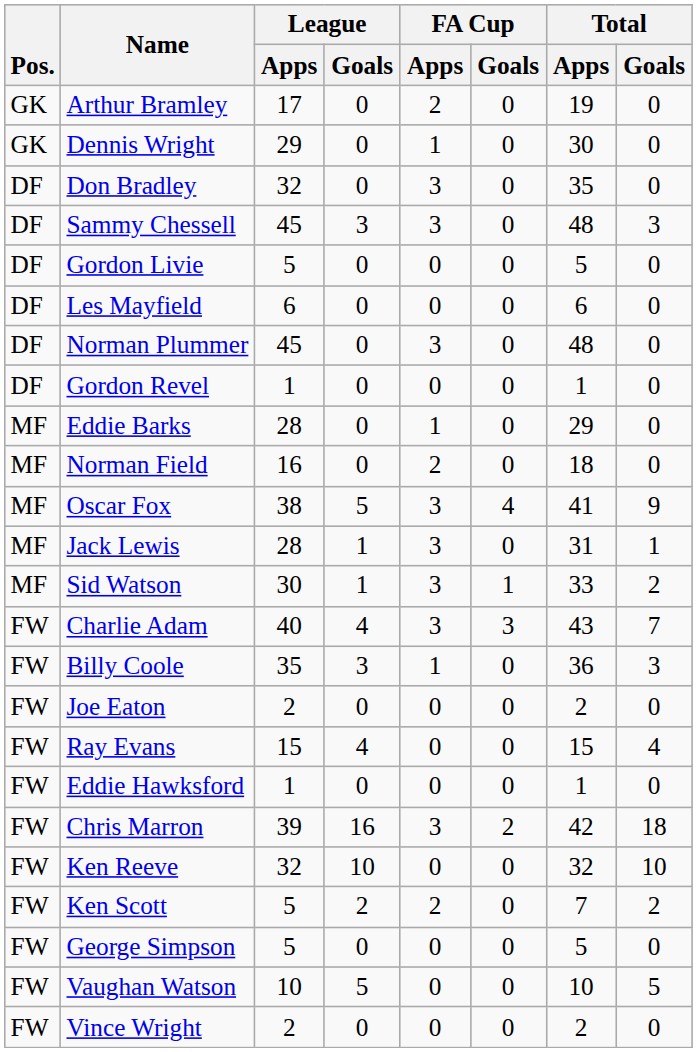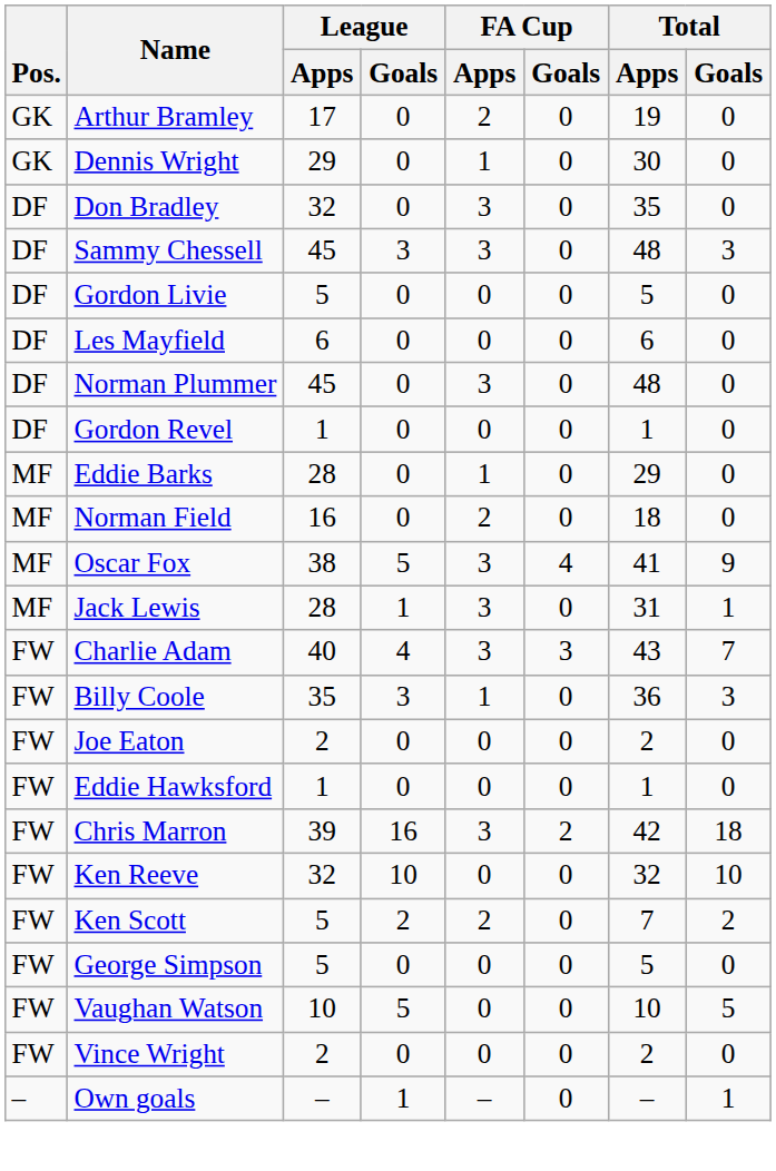- row: MF | Sid Watson | 30 | 1 | 3 | 1 | 33 | 2
- row: FW | Ray Evans | 15 | 4 | 0 | 0 | 15 | 4
+ row: – | Own goals | – | 1 | – | 0 | – | 1
